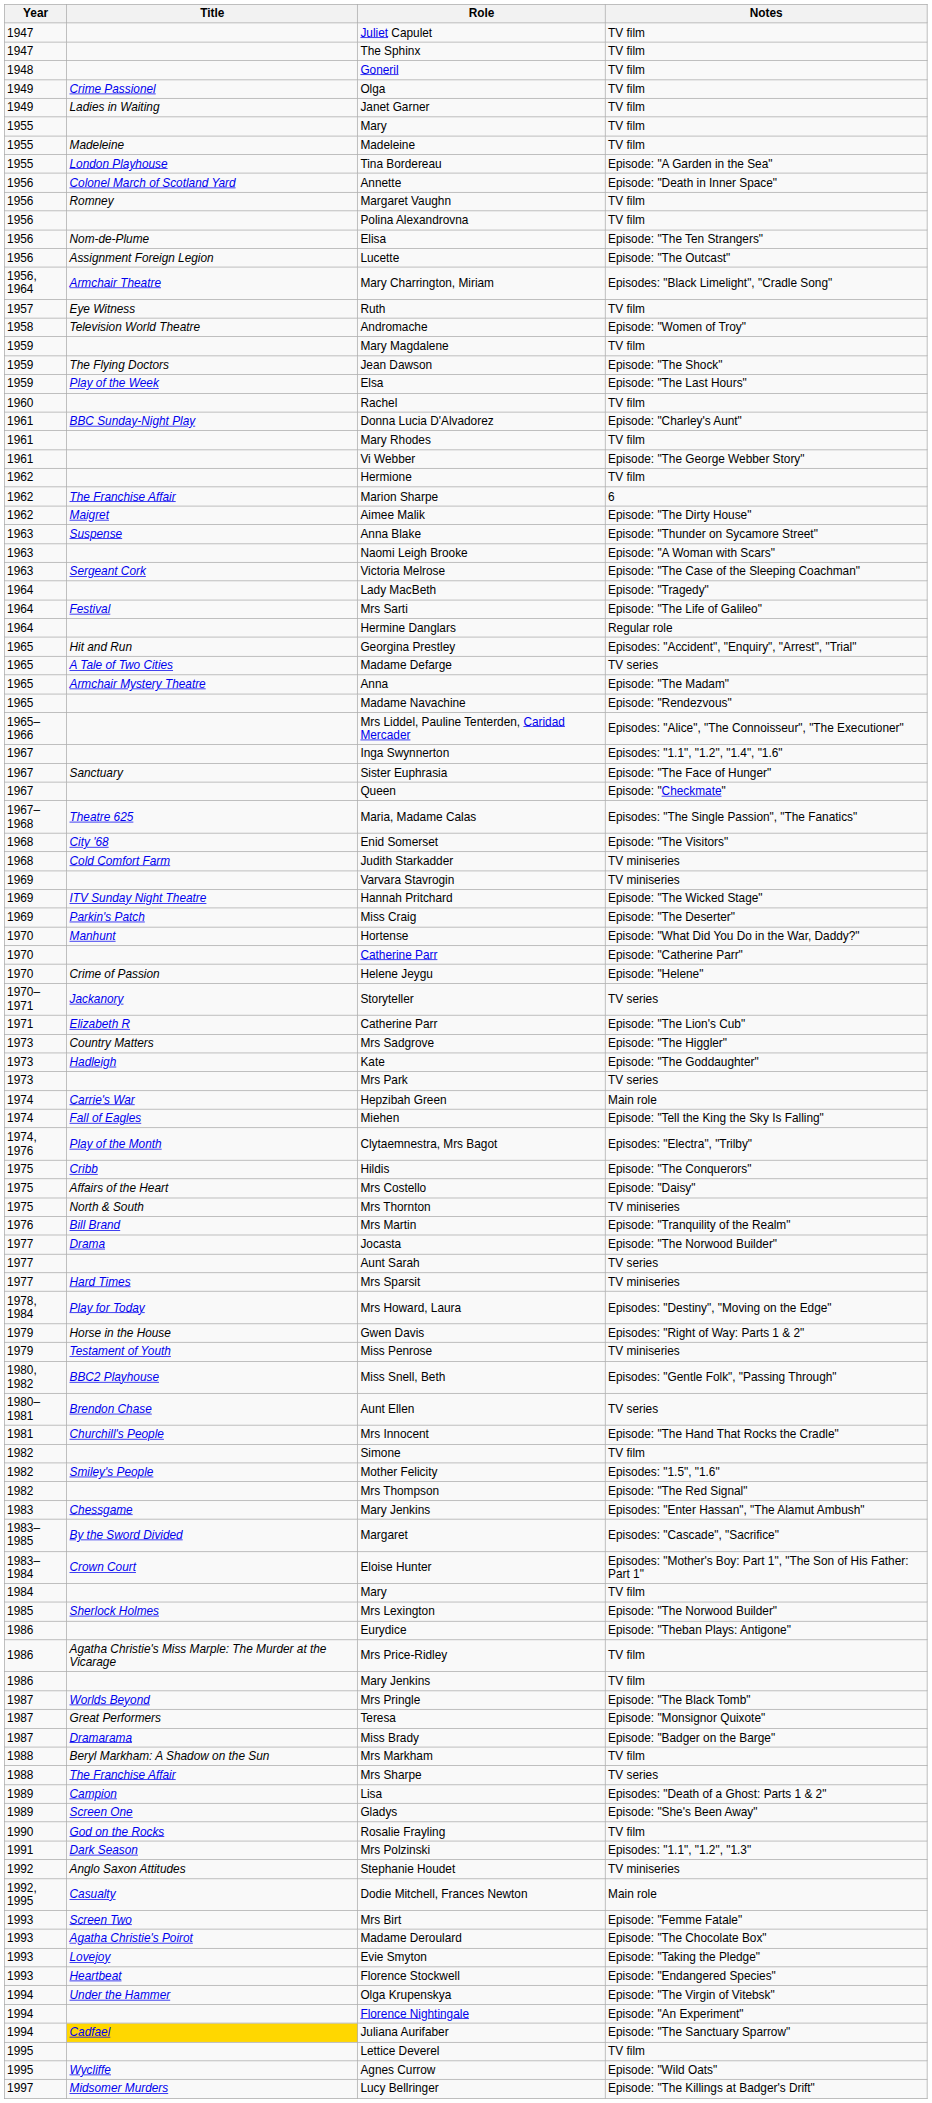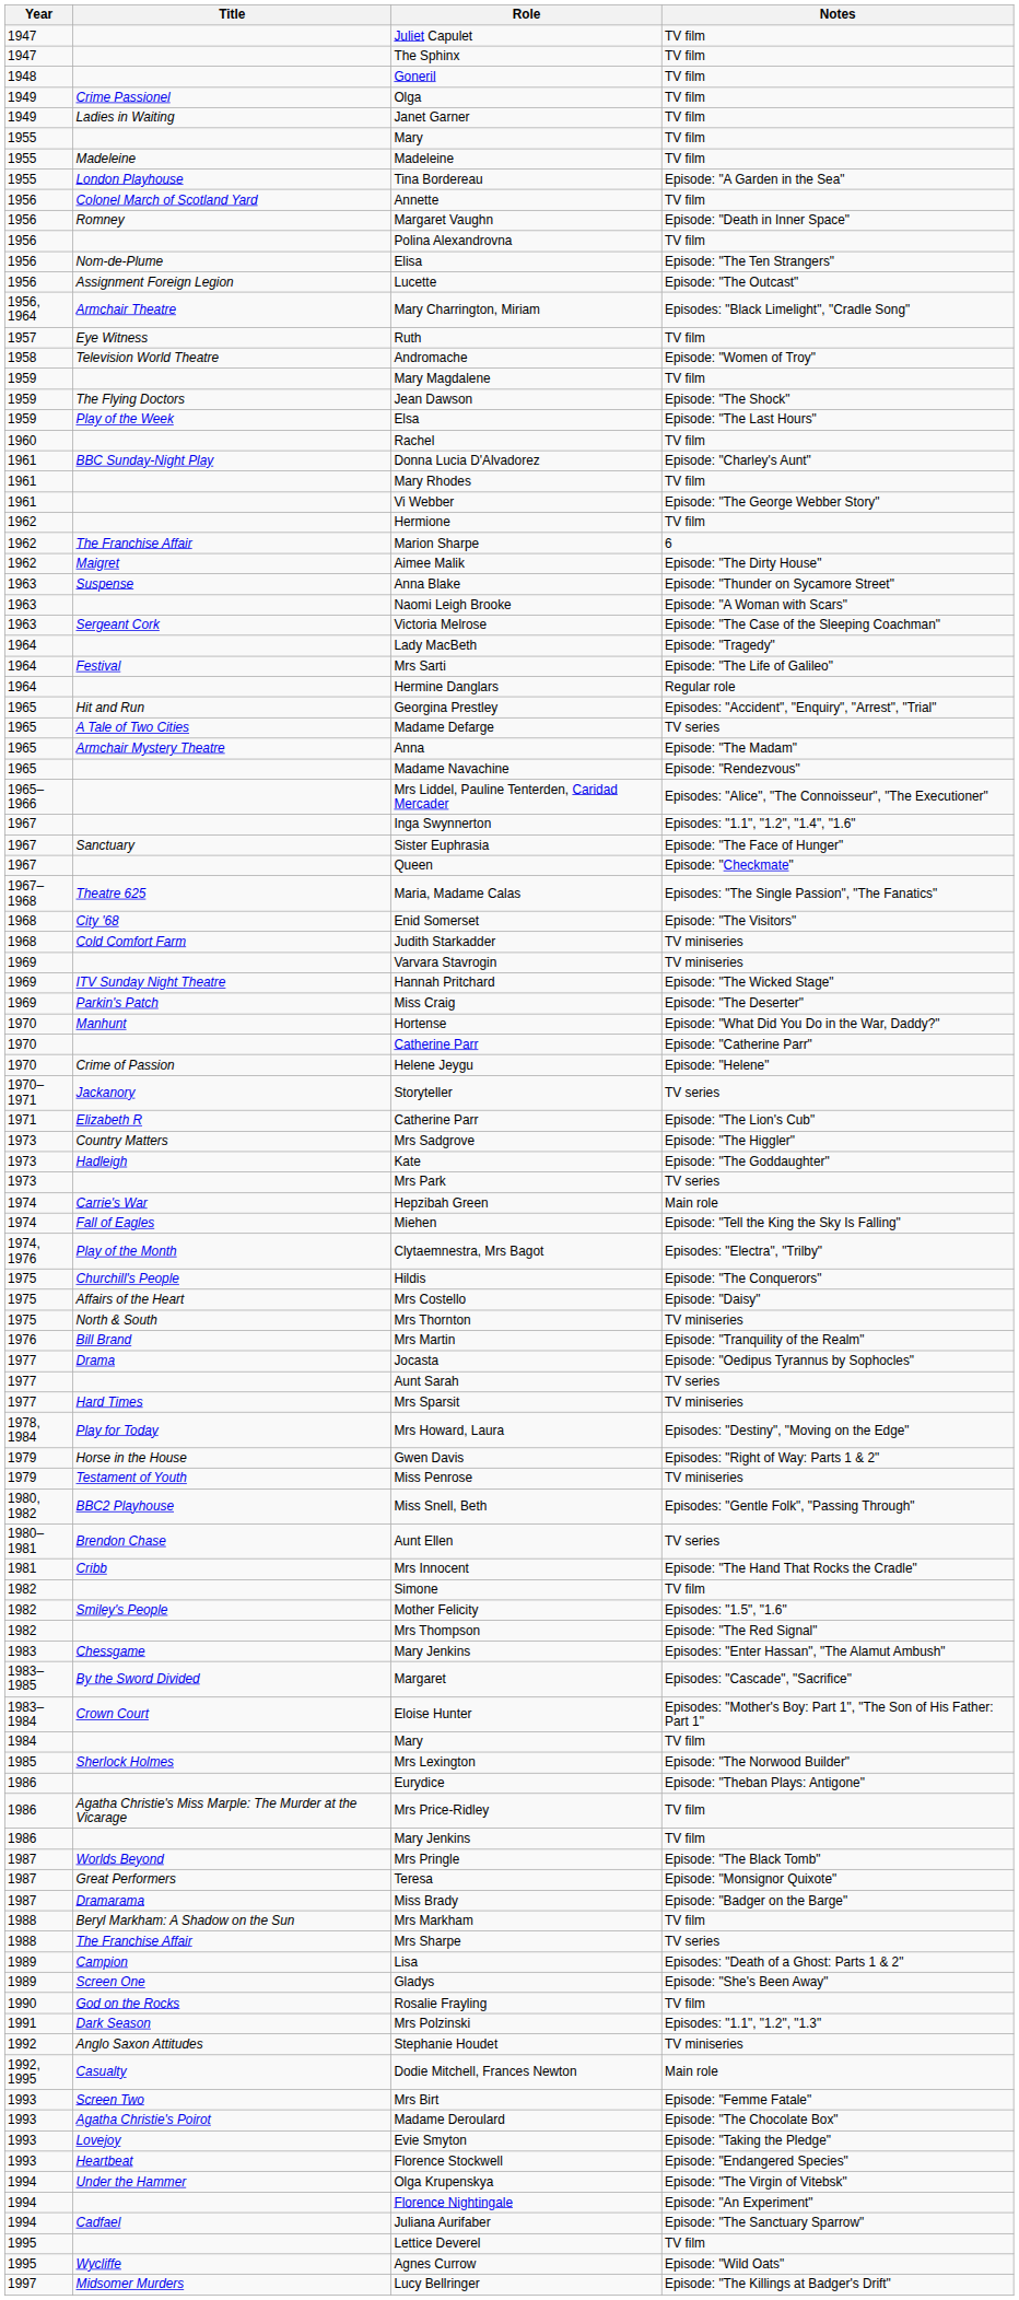Annette | Notes: Episode: "Death in Inner Space" -> TV film
Margaret Vaughn | Notes: TV film -> Episode: "Death in Inner Space"
Hildis | Title: Cribb -> Churchill's People
Jocasta | Notes: Episode: "The Norwood Builder" -> Episode: "Oedipus Tyrannus by Sophocles"
Mrs Innocent | Title: Churchill's People -> Cribb
Juliana Aurifaber | Title: gold background -> no background
